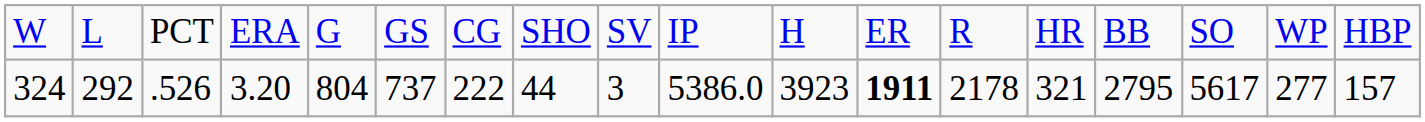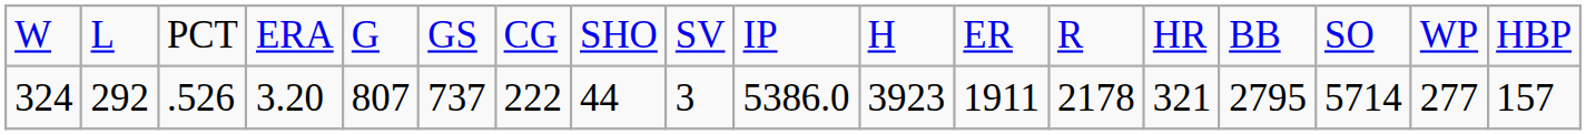324 | column 5: 804 -> 807
324 | column 12: bold -> normal
324 | column 16: 5617 -> 5714
